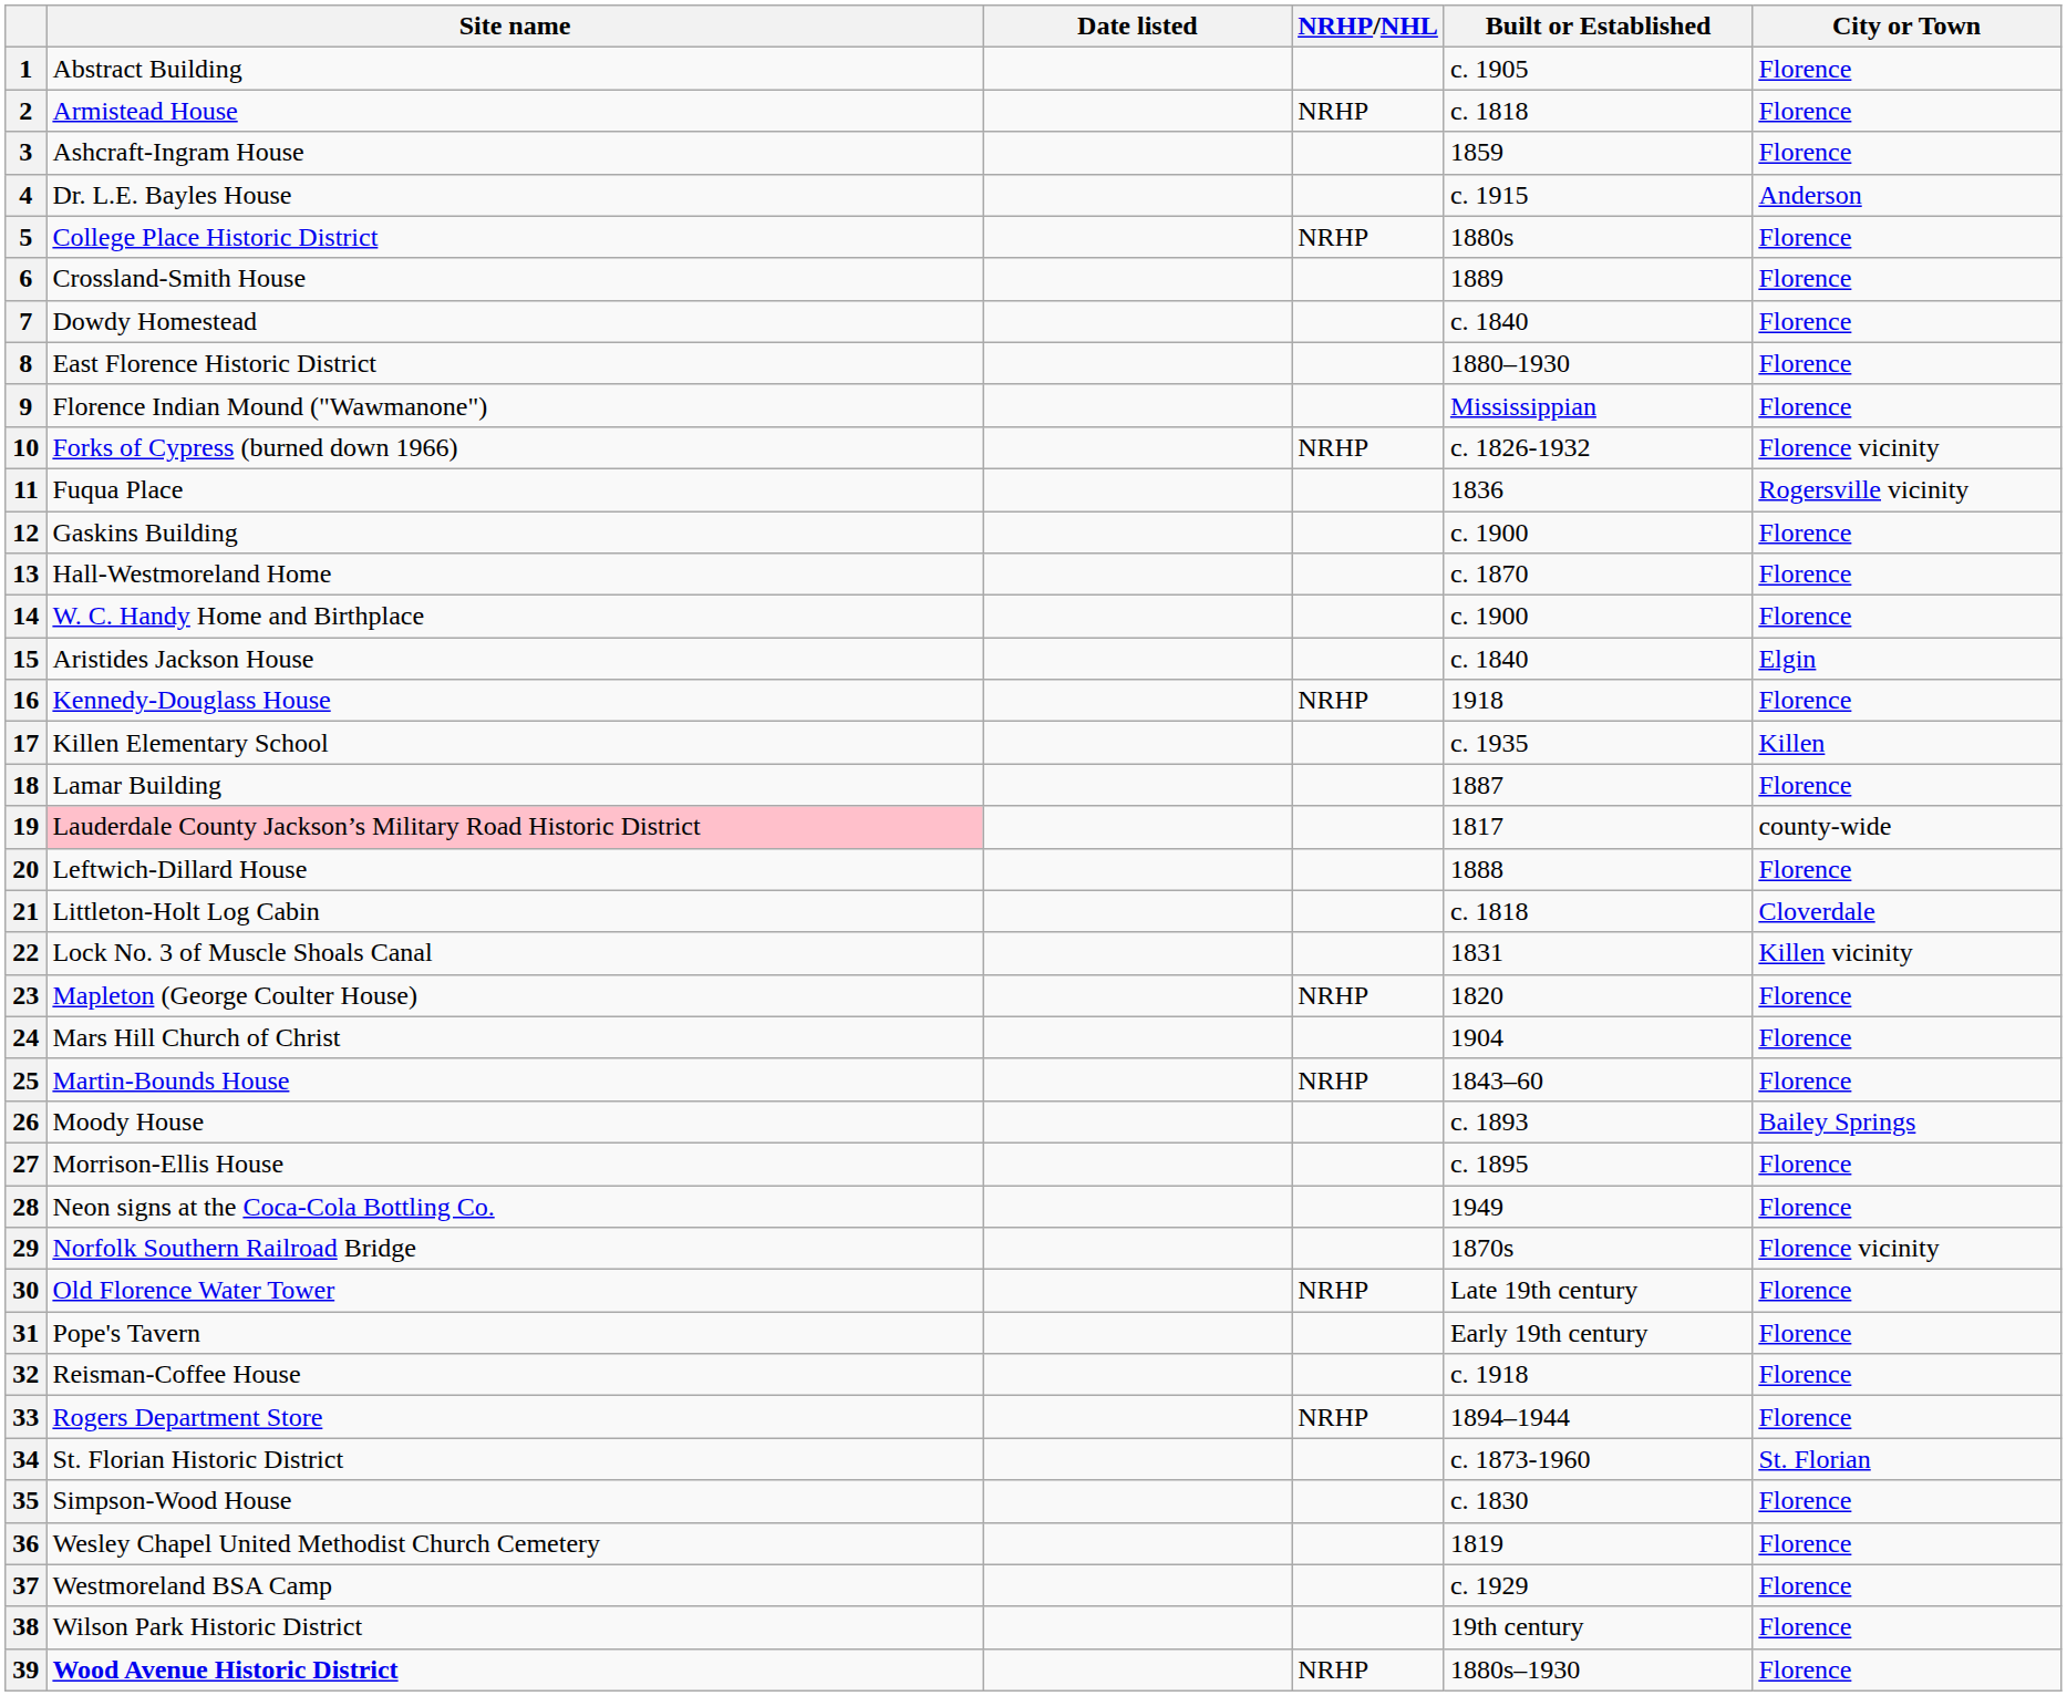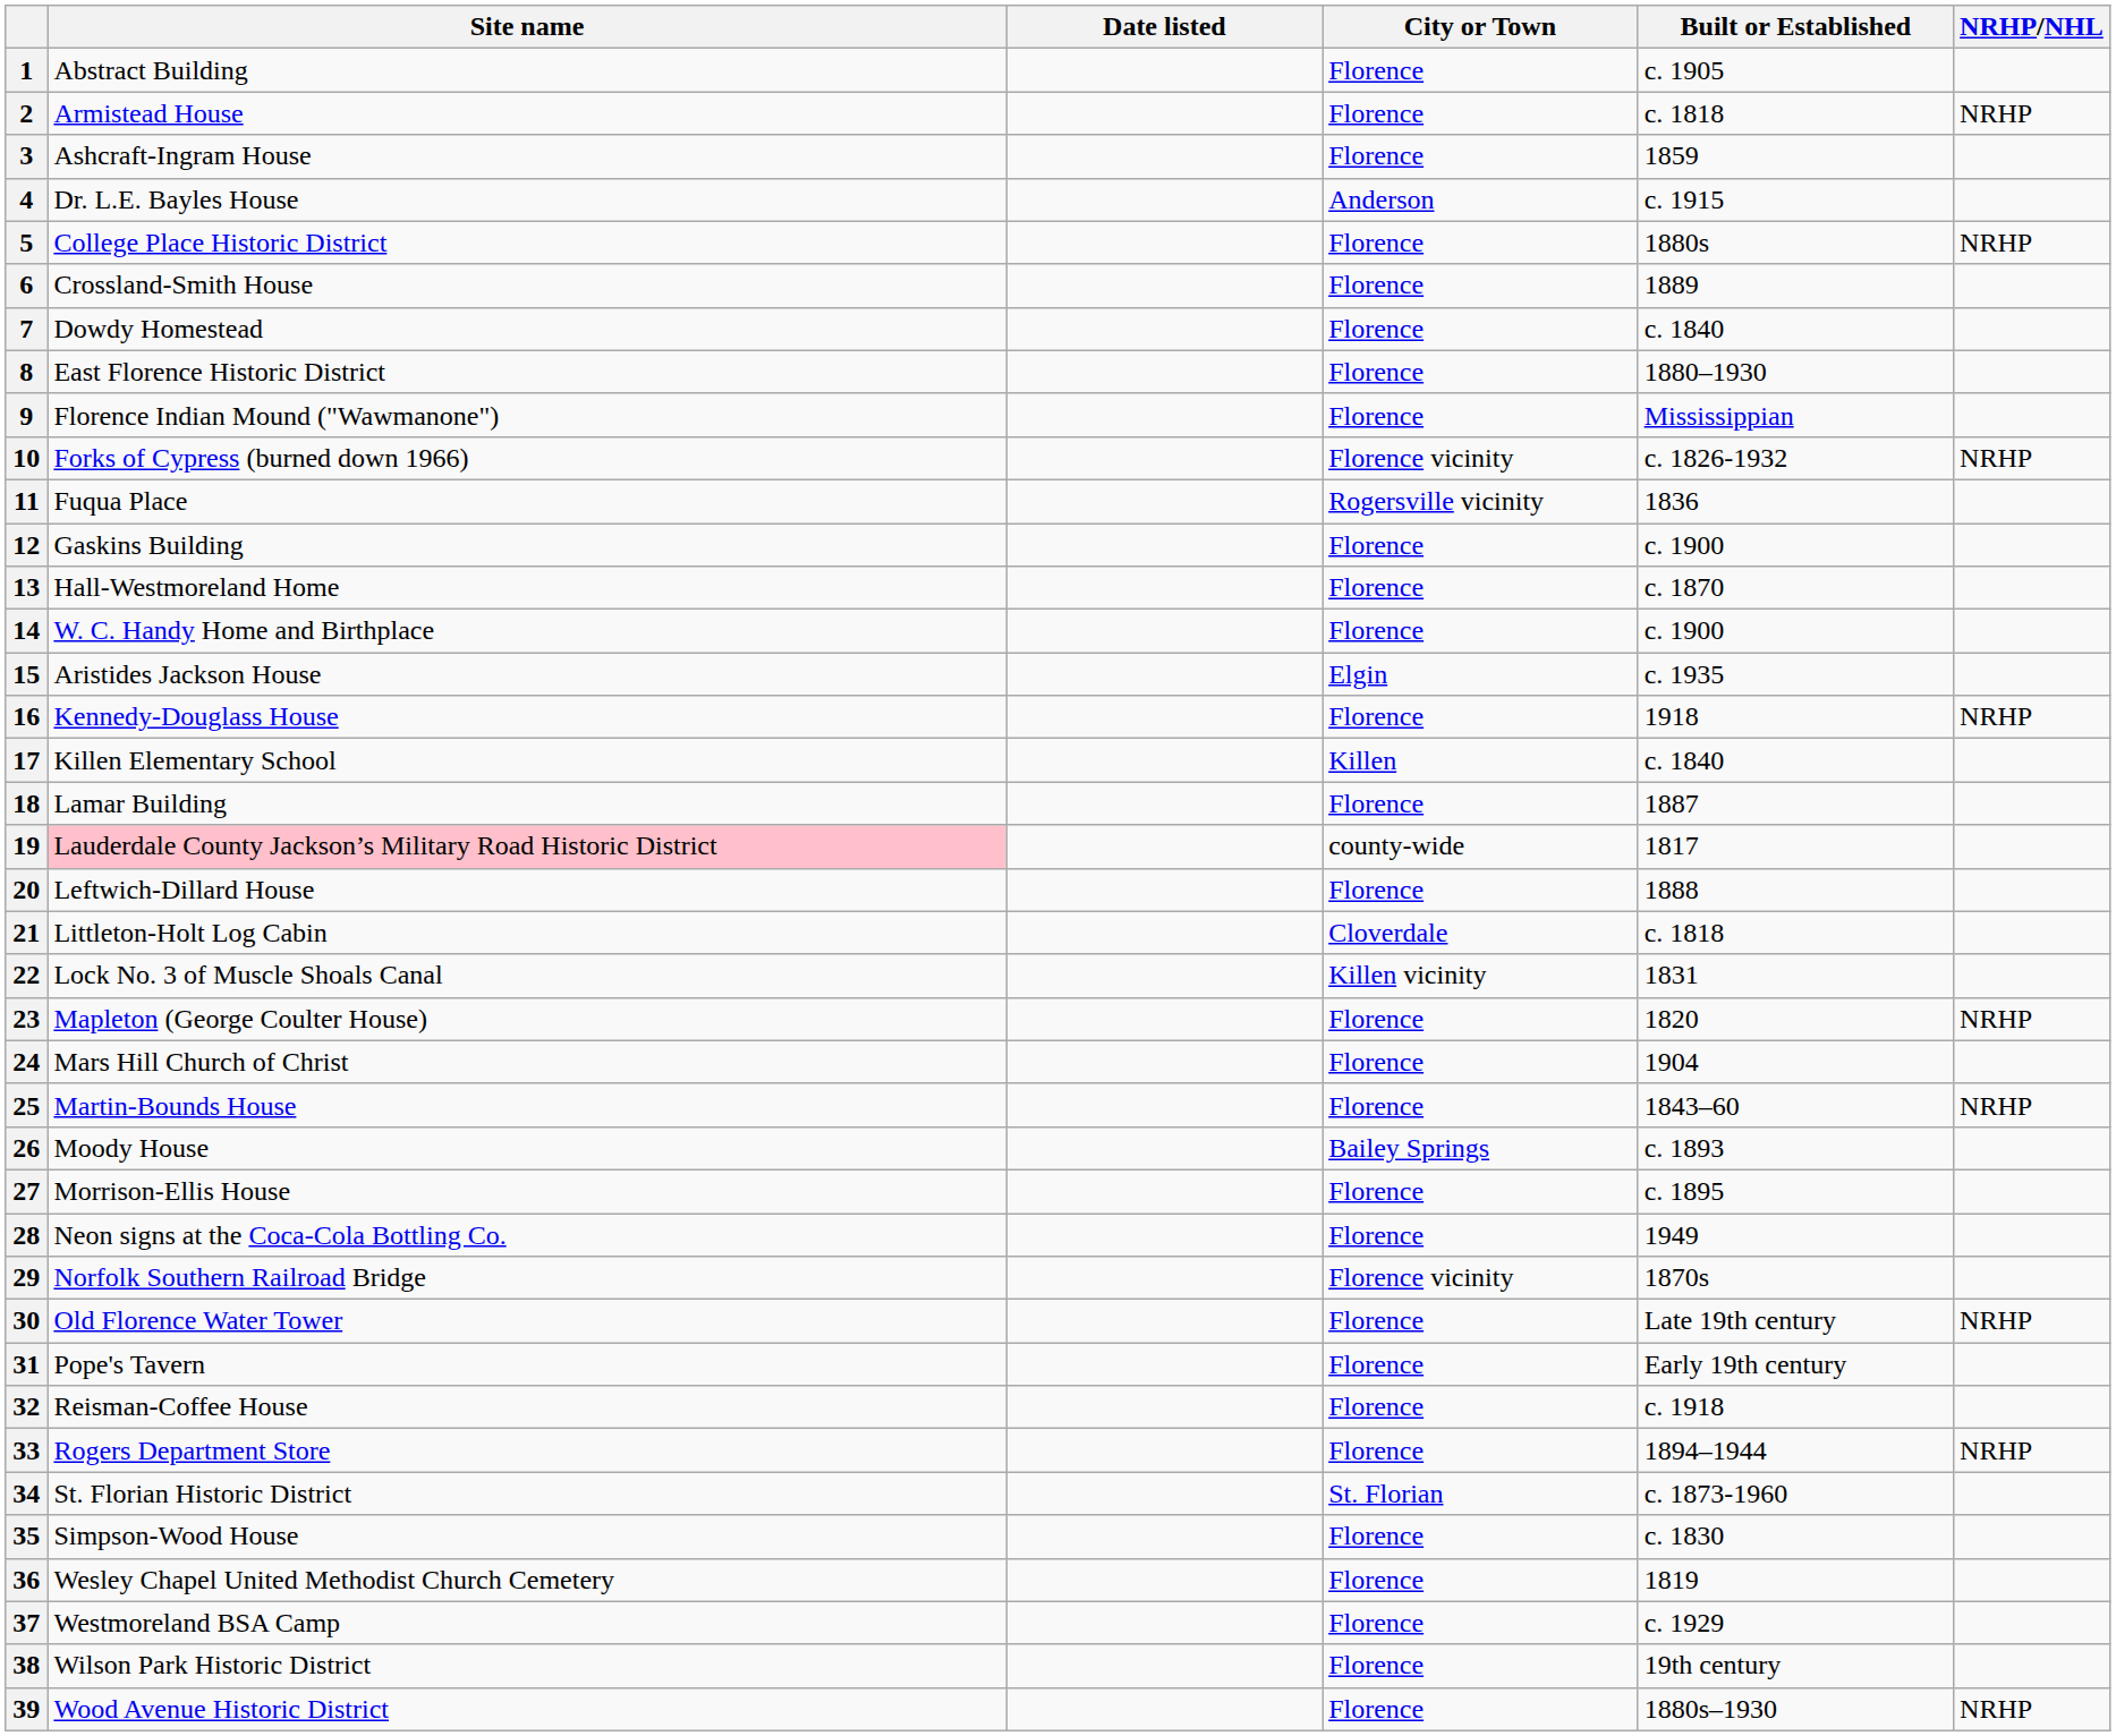columns swapped: City or Town <-> NRHP/NHL
15 | Built or Established: c. 1840 -> c. 1935
17 | Built or Established: c. 1935 -> c. 1840
39 | Site name: bold -> normal
